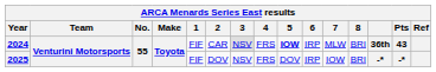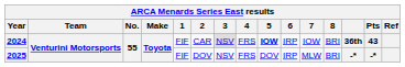2024 | 7: MLW -> IOW
2025 | 7: IOW -> MLW
